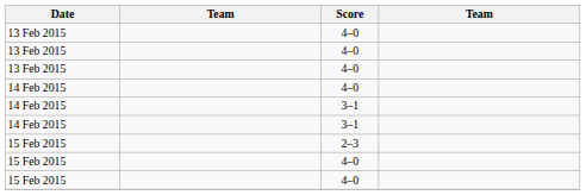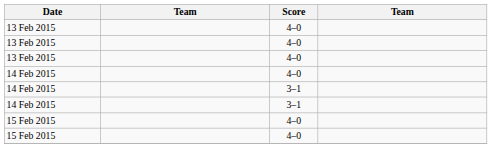- row: 15 Feb 2015 | 2–3
